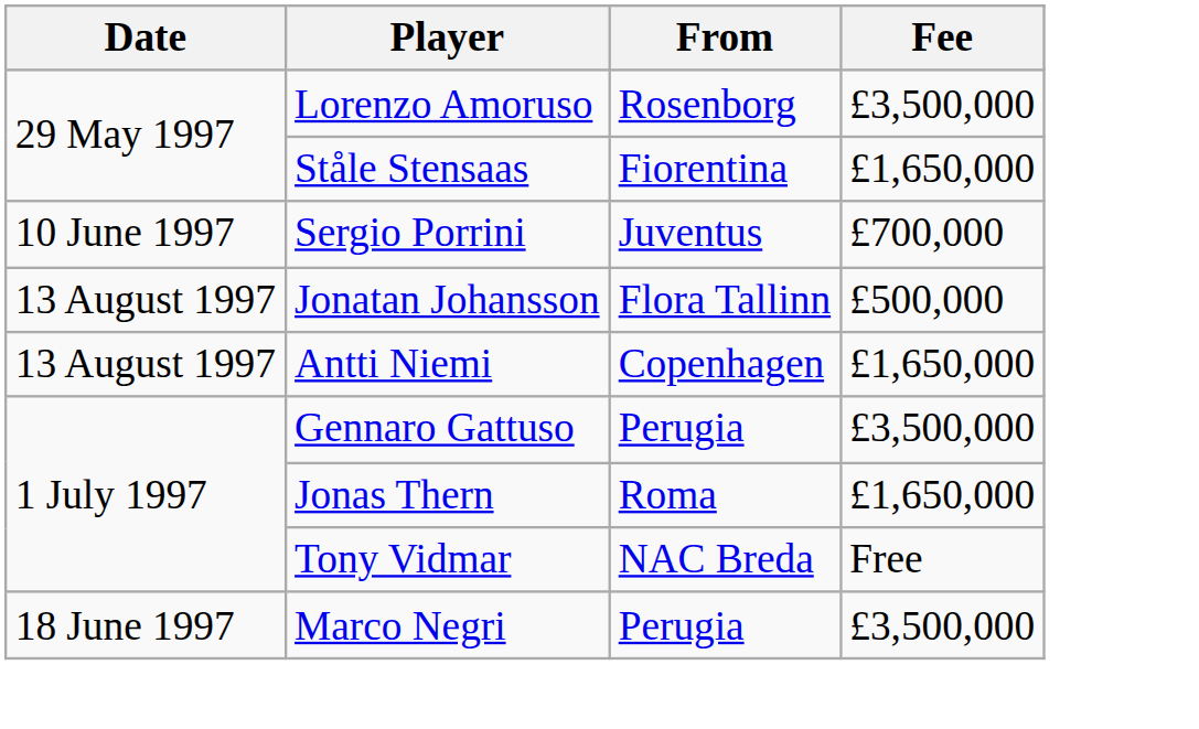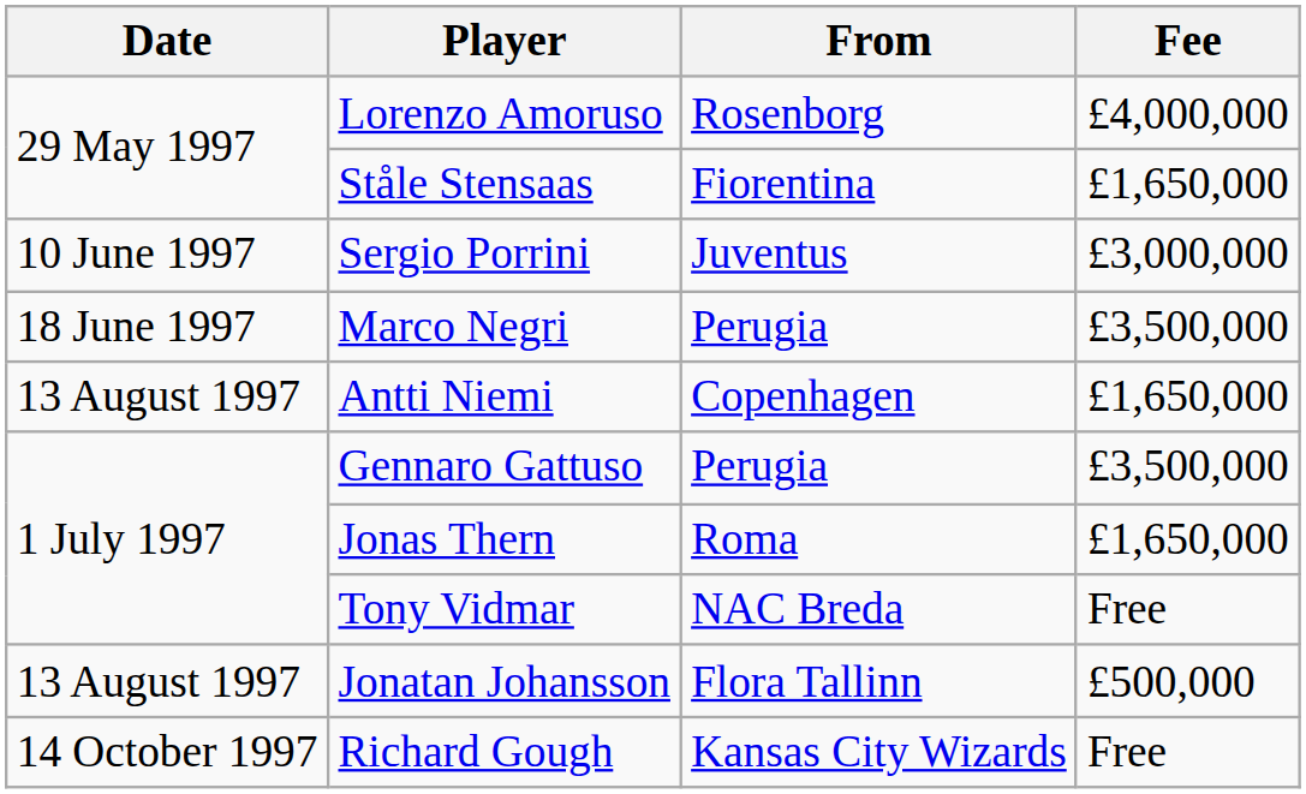Lorenzo Amoruso | Fee: £3,500,000 -> £4,000,000
Sergio Porrini | Fee: £700,000 -> £3,000,000
rows swapped: Marco Negri <-> Jonatan Johansson
+ row: 14 October 1997 | Richard Gough | Kansas City Wizards | Free
